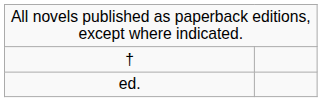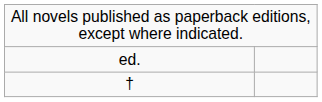rows swapped: † <-> ed.
